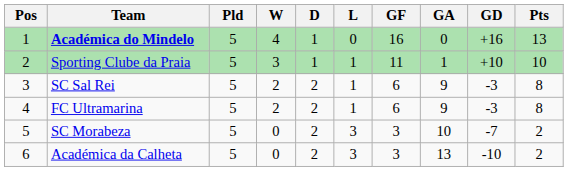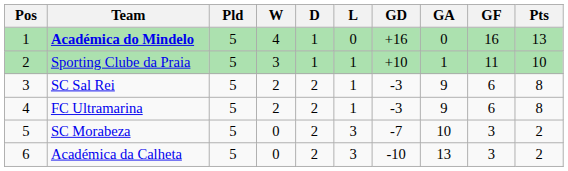columns swapped: GF <-> GD
